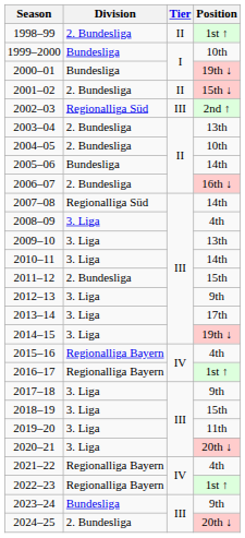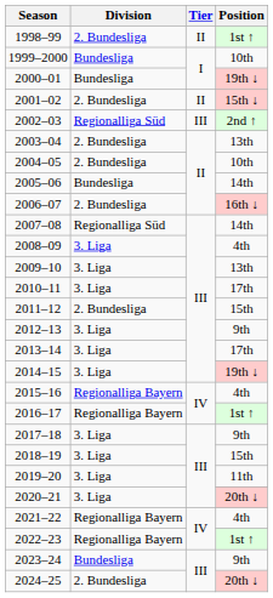2010–11 | Position: 14th -> 17th
